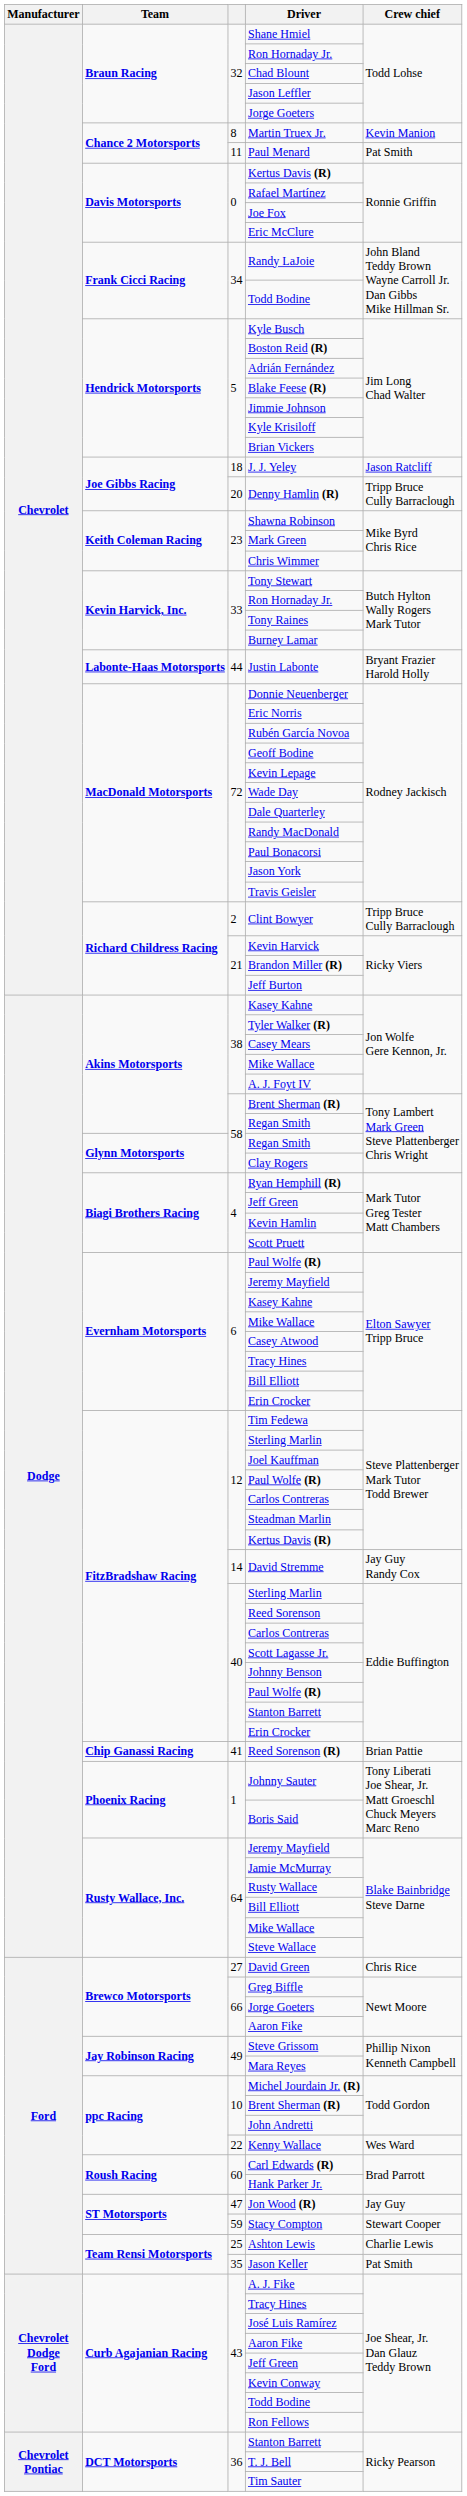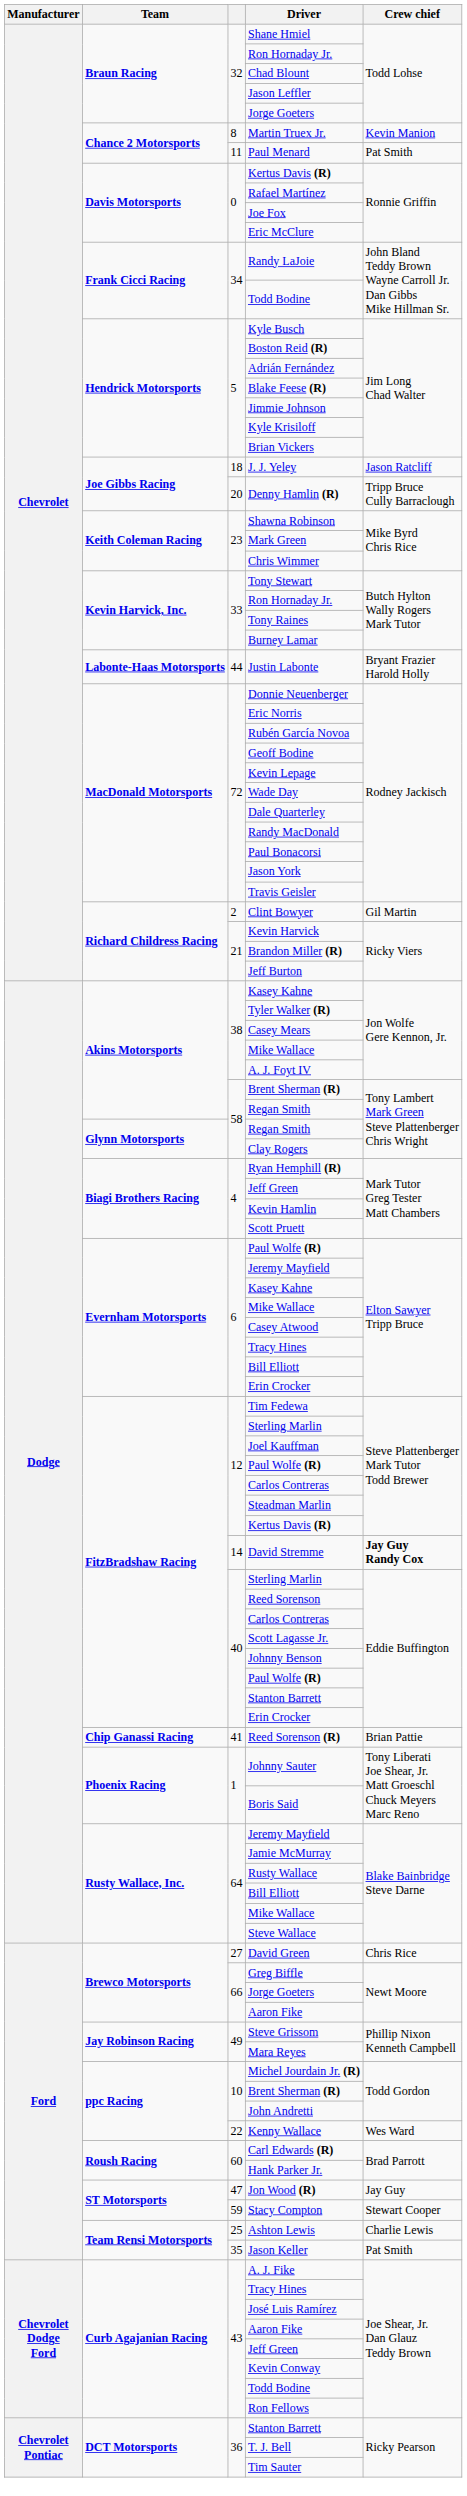Clint Bowyer | Crew chief: Tripp Bruce Cully Barraclough -> Gil Martin
David Stremme | Crew chief: normal -> bold
